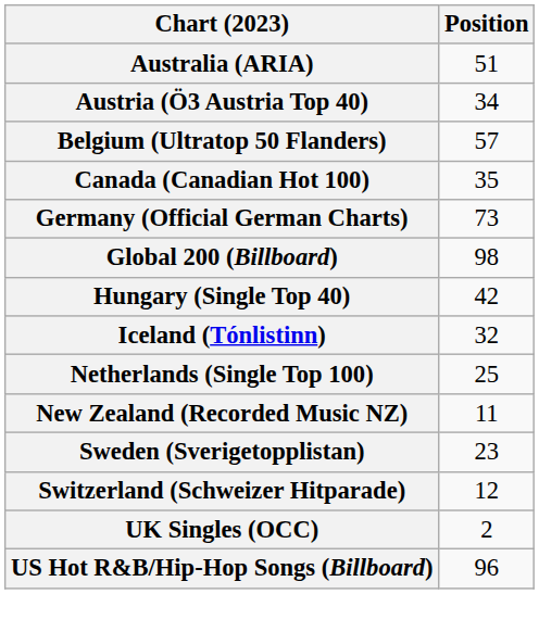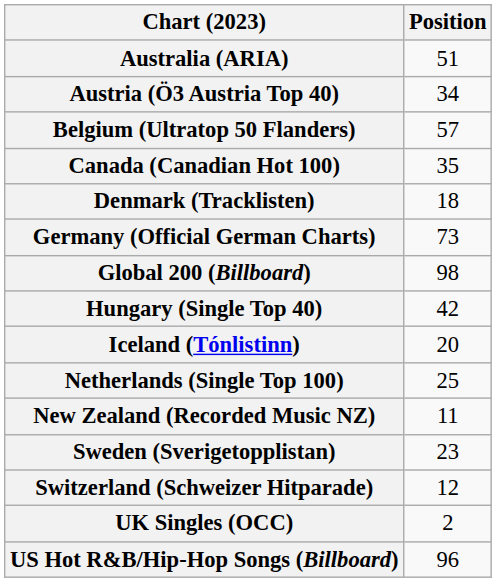+ row: Denmark (Tracklisten) | 18
Iceland (Tónlistinn) | Position: 32 -> 20
